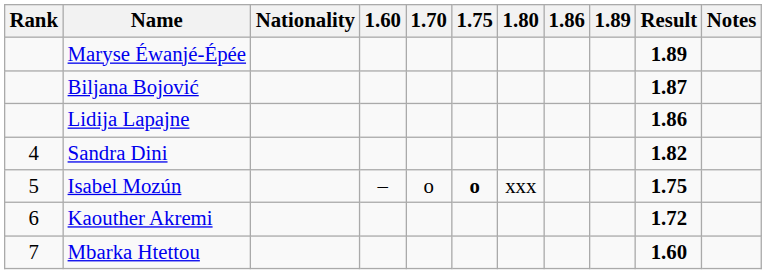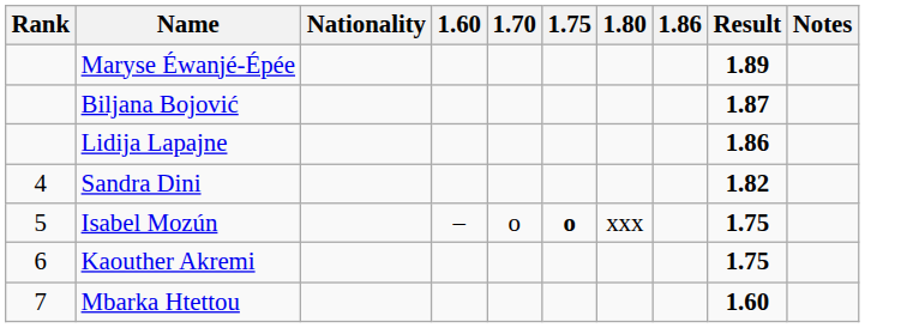- column: 1.89
Kaouther Akremi | Result: 1.72 -> 1.75
